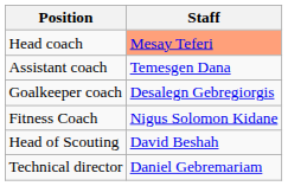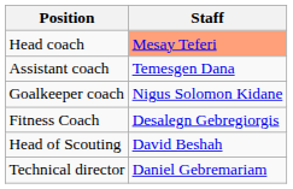Goalkeeper coach | Staff: Desalegn Gebregiorgis -> Nigus Solomon Kidane
Fitness Coach | Staff: Nigus Solomon Kidane -> Desalegn Gebregiorgis
